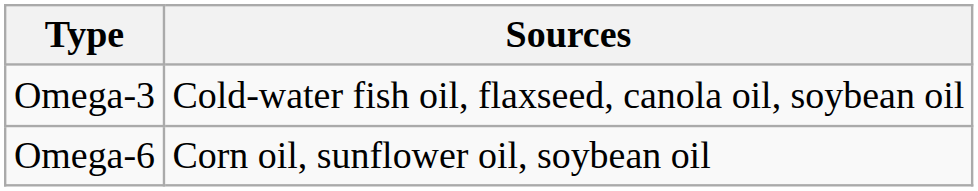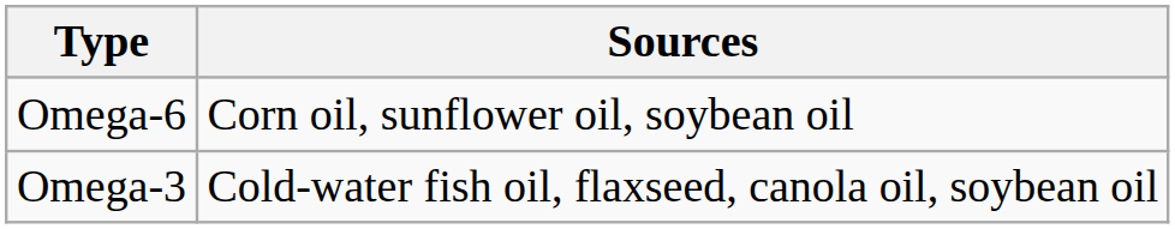rows swapped: Omega-6 <-> Omega-3
